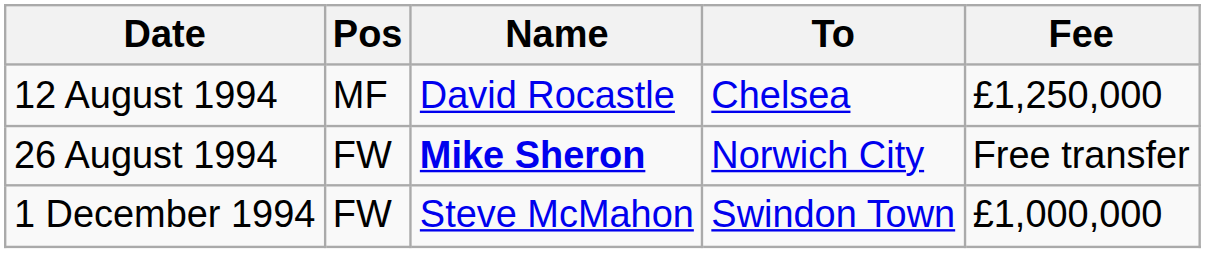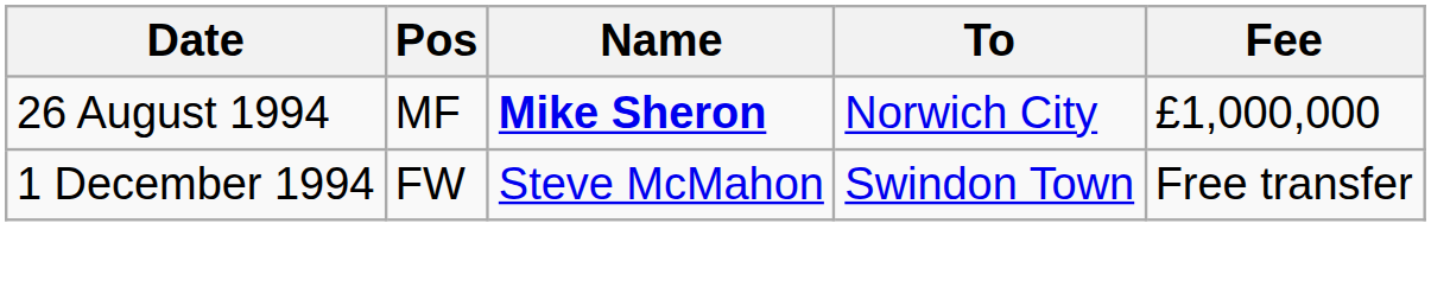- row: 12 August 1994 | MF | David Rocastle | Chelsea | £1,250,000
26 August 1994 | Pos: FW -> MF
26 August 1994 | Fee: Free transfer -> £1,000,000
1 December 1994 | Fee: £1,000,000 -> Free transfer
